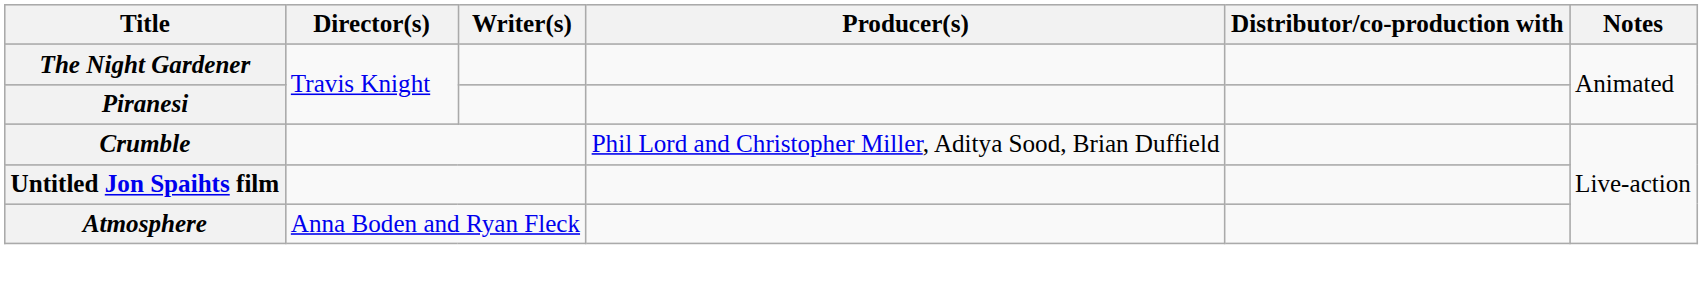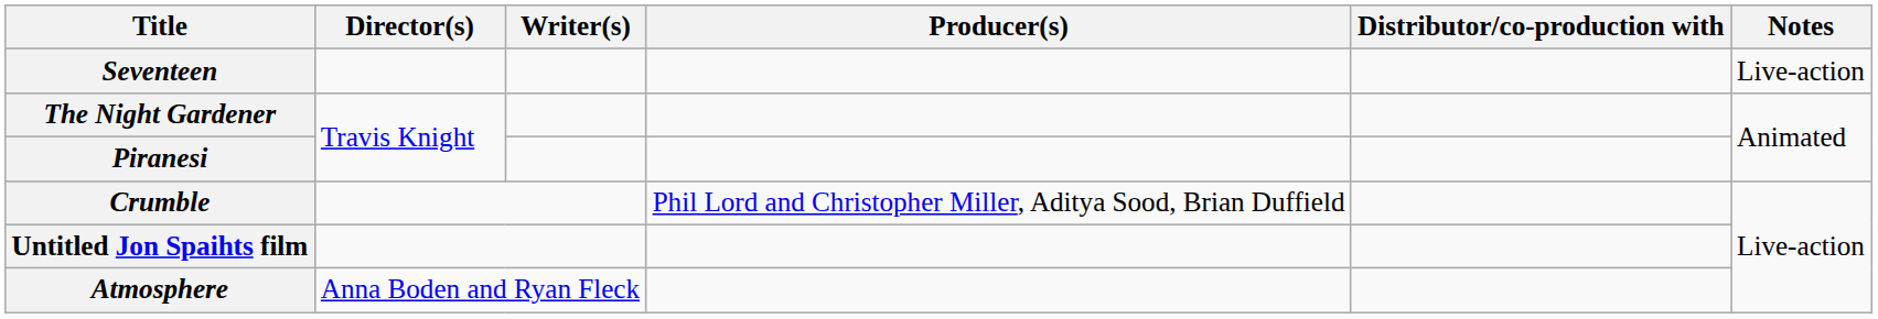+ row: Seventeen | Live-action
